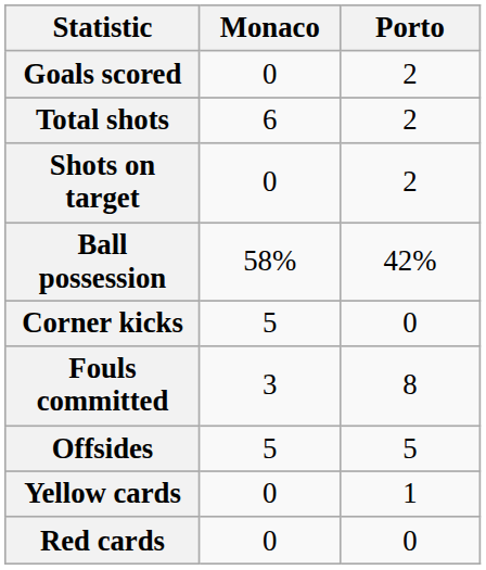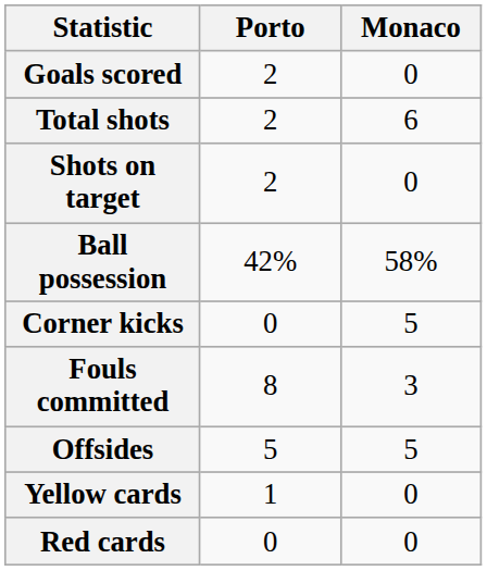columns swapped: Monaco <-> Porto
